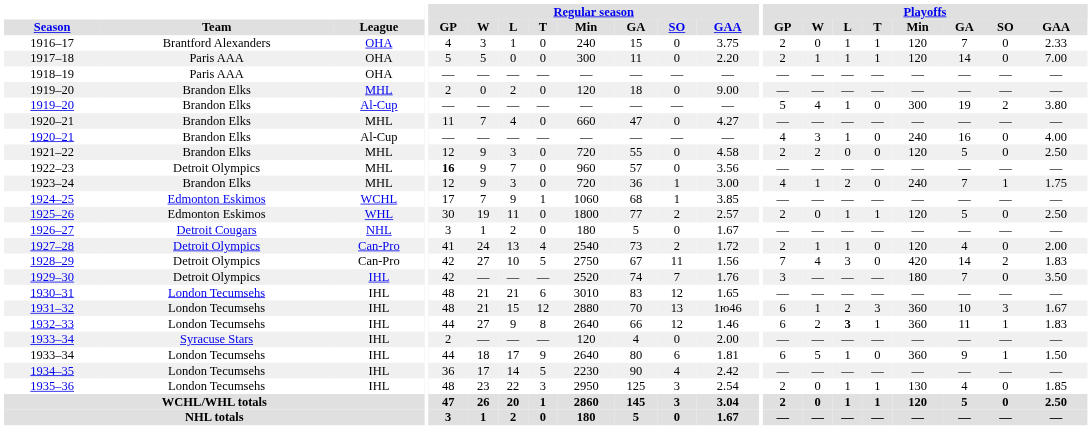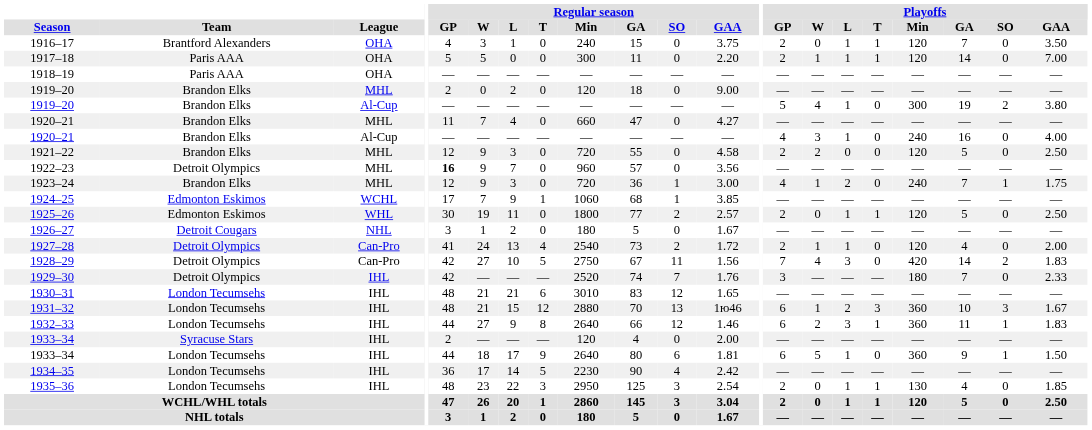1916–17 | Playoffs / GAA: 2.33 -> 3.50
1929–30 | Playoffs / GAA: 3.50 -> 2.33
1932–33 | Playoffs / L: bold -> normal
